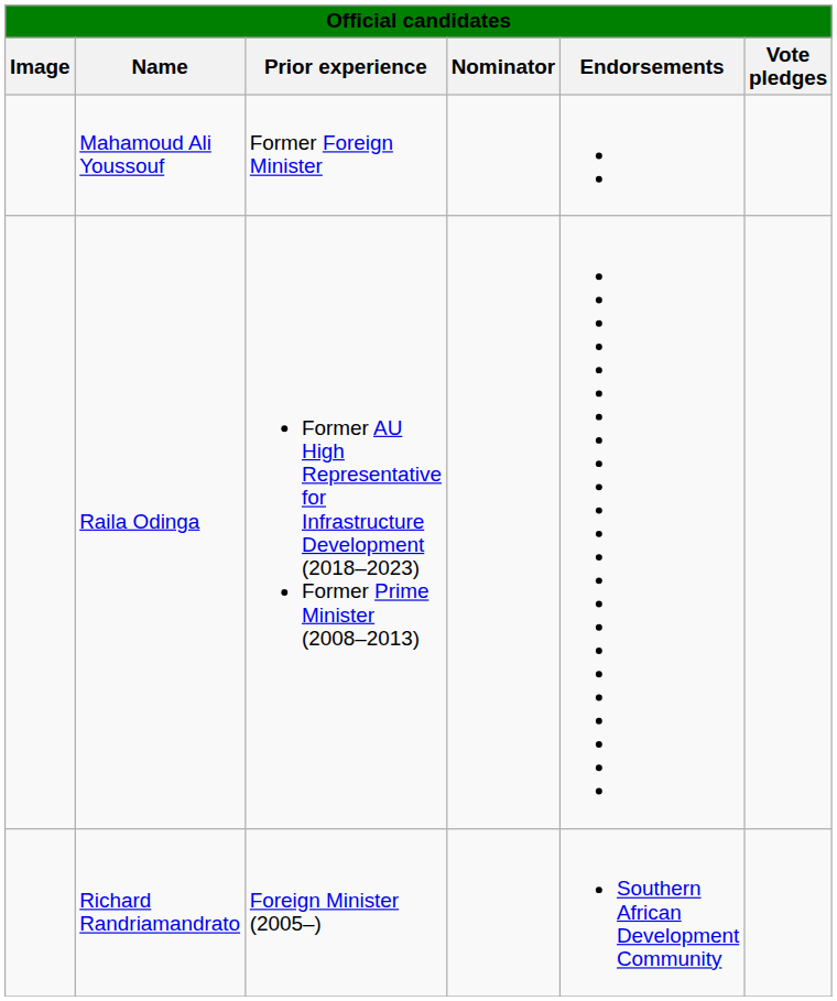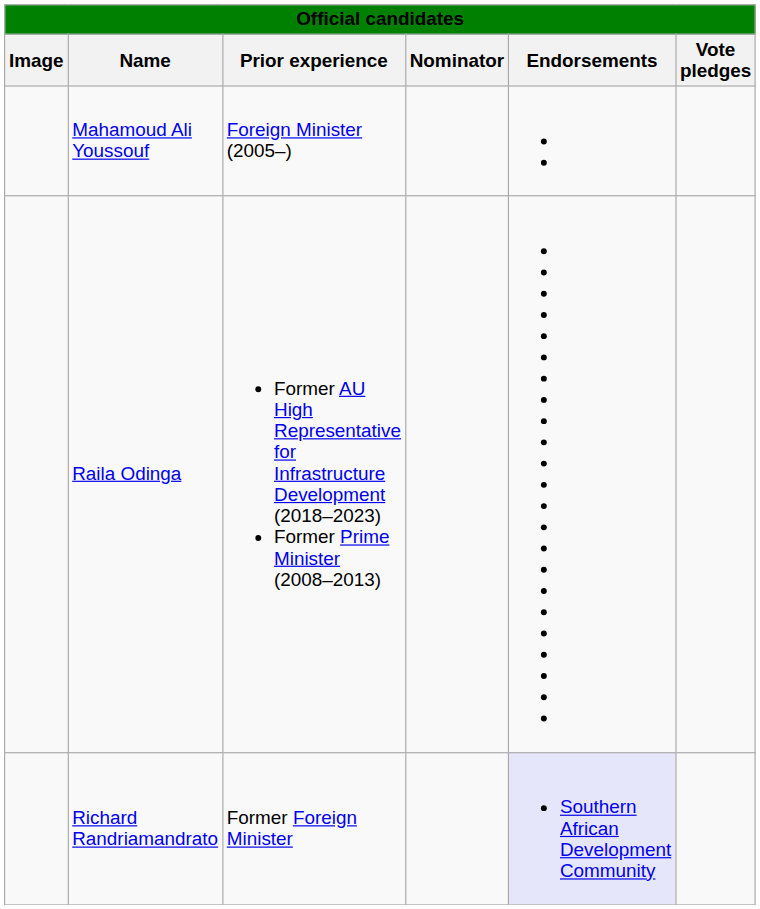Mahamoud Ali Youssouf | Prior experience: Former Foreign Minister -> Foreign Minister (2005–)
Richard Randriamandrato | Prior experience: Foreign Minister (2005–) -> Former Foreign Minister
Richard Randriamandrato | Endorsements: no background -> lavender background
